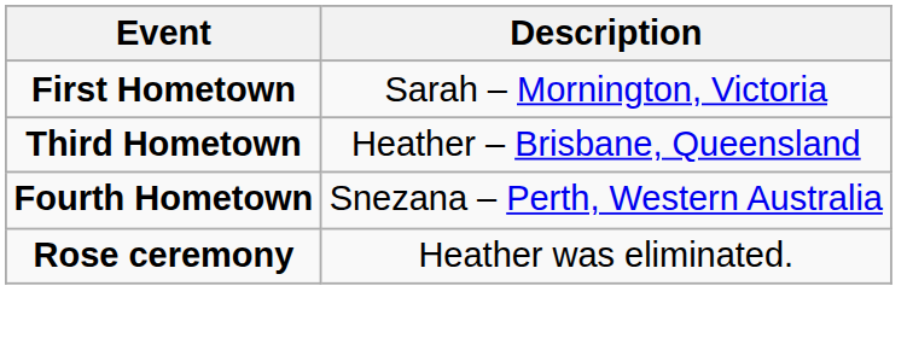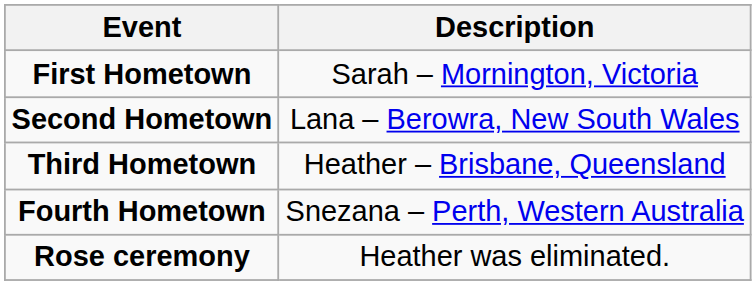+ row: Second Hometown | Lana – Berowra, New South Wales
